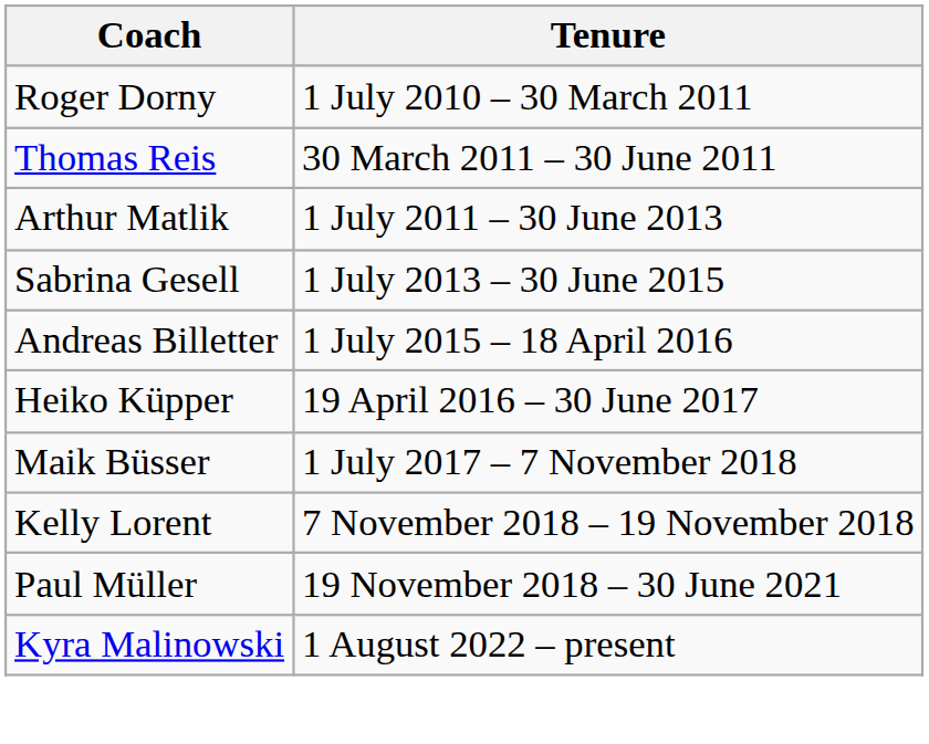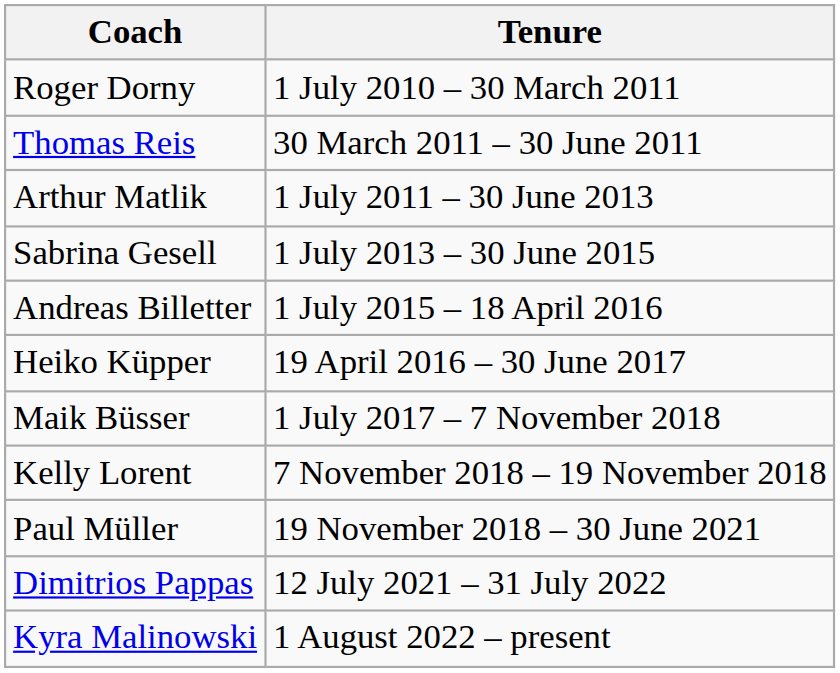+ row: Dimitrios Pappas | 12 July 2021 – 31 July 2022
